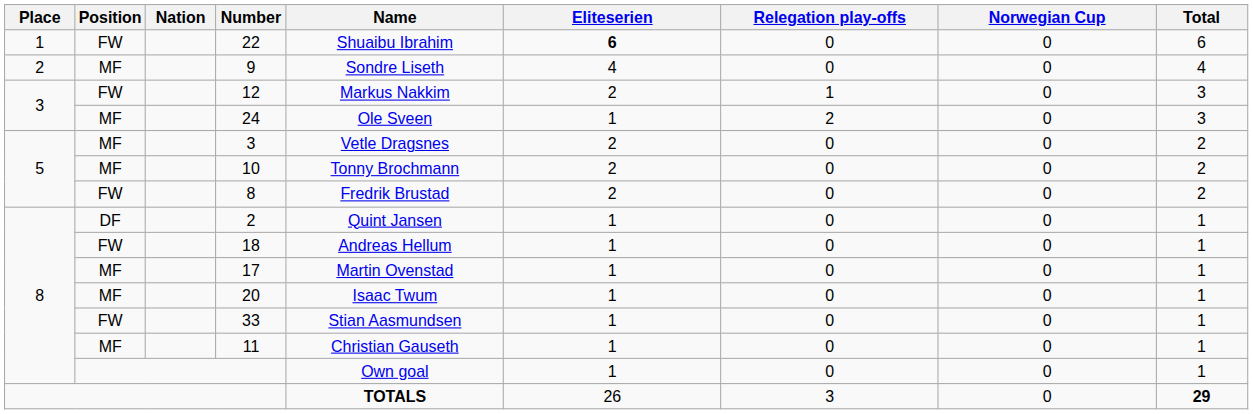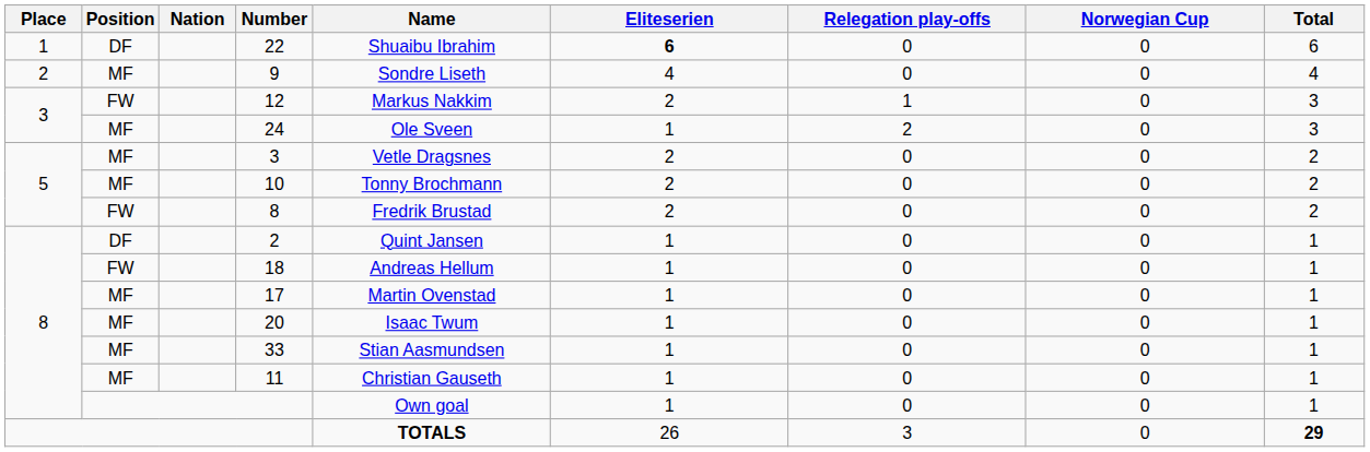22 | Position: FW -> DF
33 | Position: FW -> MF
